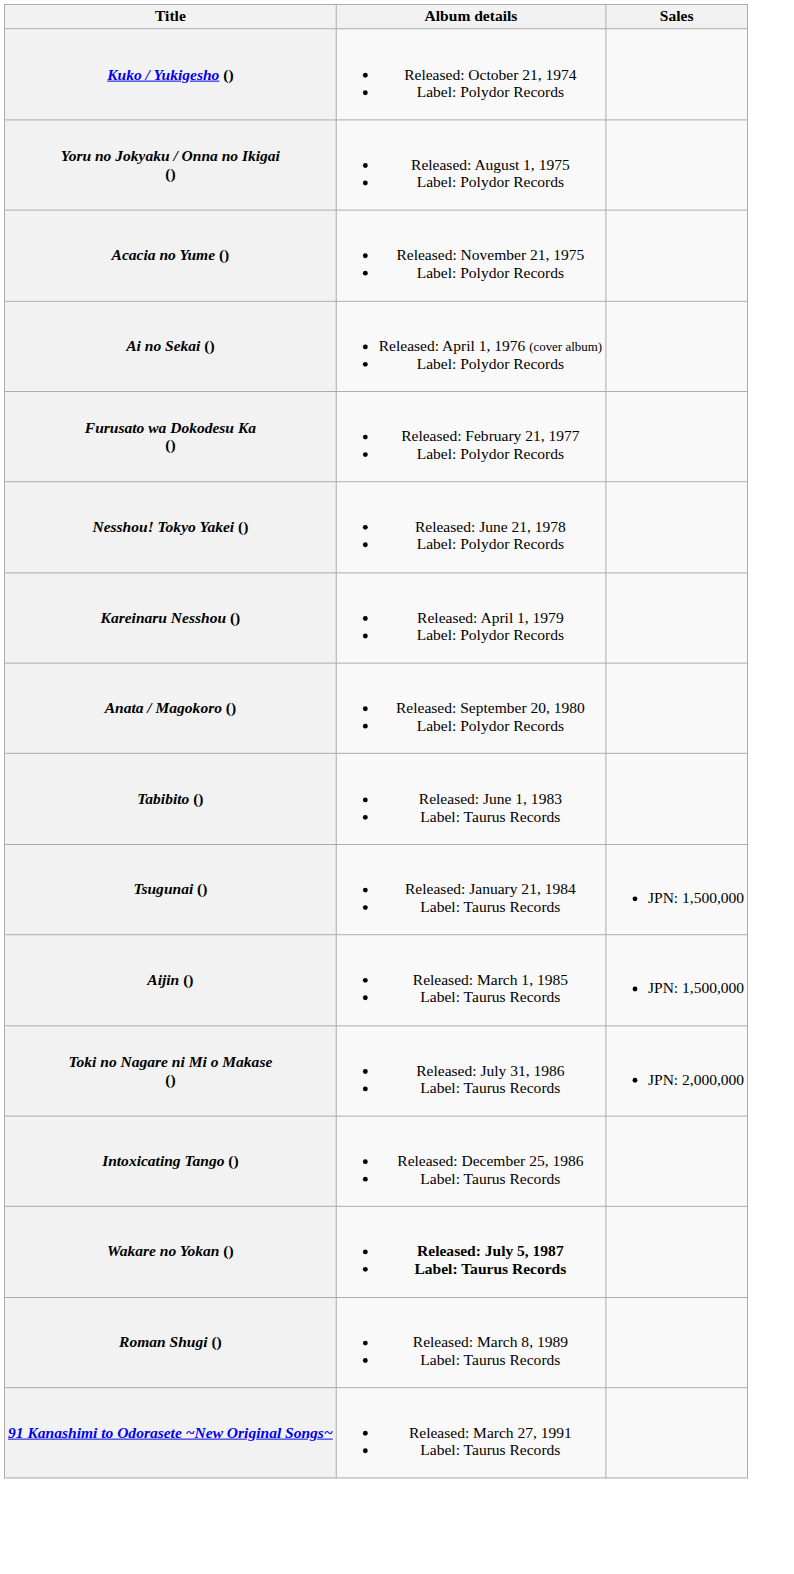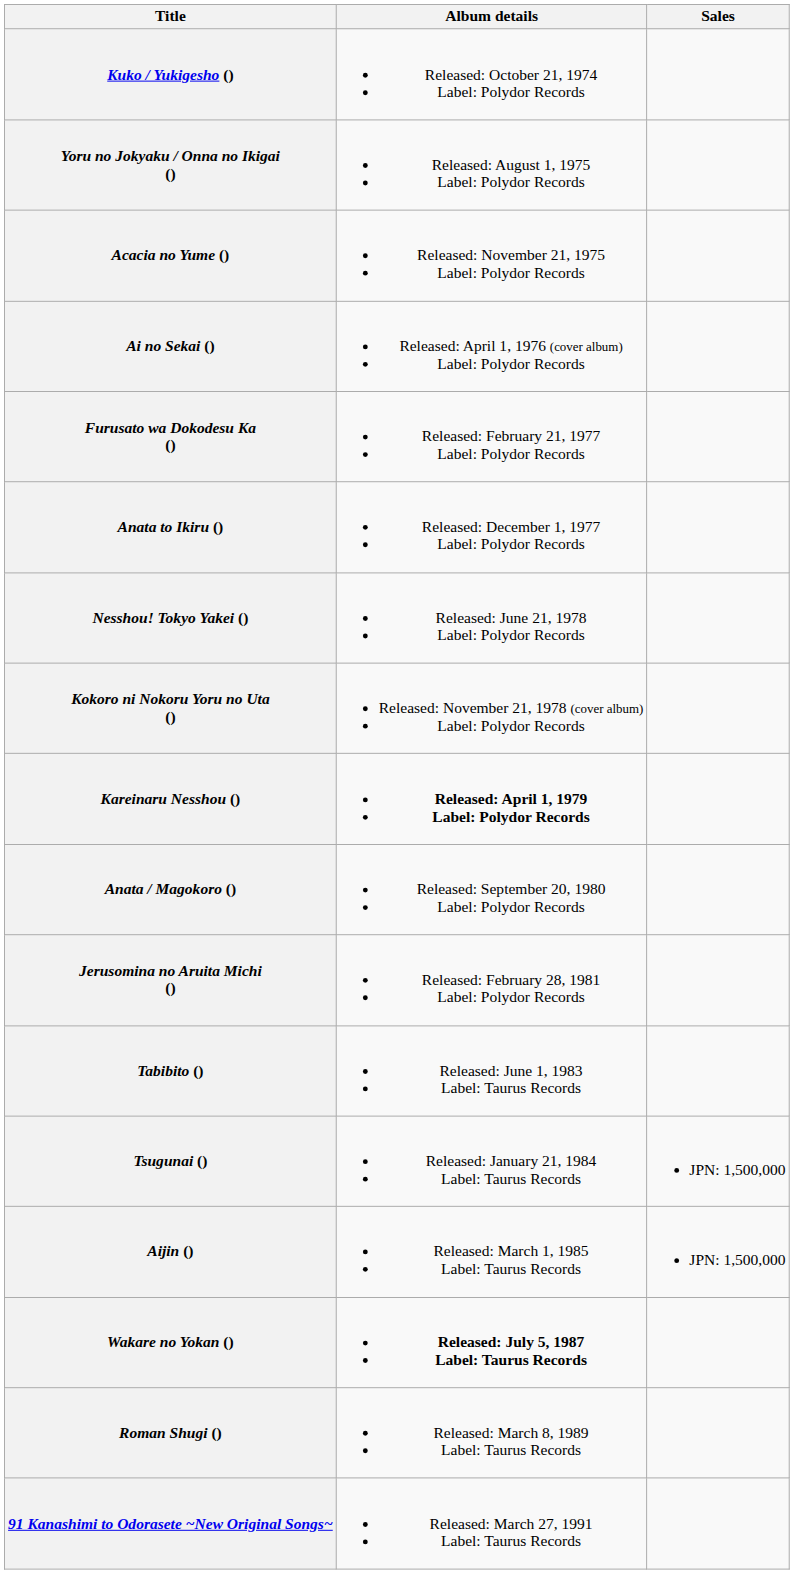+ row: Anata to Ikiru () | Released: December 1, 1977 Label: Polydor Records
+ row: Kokoro ni Nokoru Yoru no Uta () | Released: November 21, 1978 (cover album) Label: Polydor Records
Kareinaru Nesshou () | Album details: normal -> bold
+ row: Jerusomina no Aruita Michi () | Released: February 28, 1981 Label: Polydor Records
- row: Toki no Nagare ni Mi o Makase () | Released: July 31, 1986 Label: Taurus Records | JPN: 2,000,000
- row: Intoxicating Tango () | Released: December 25, 1986 Label: Taurus Records
